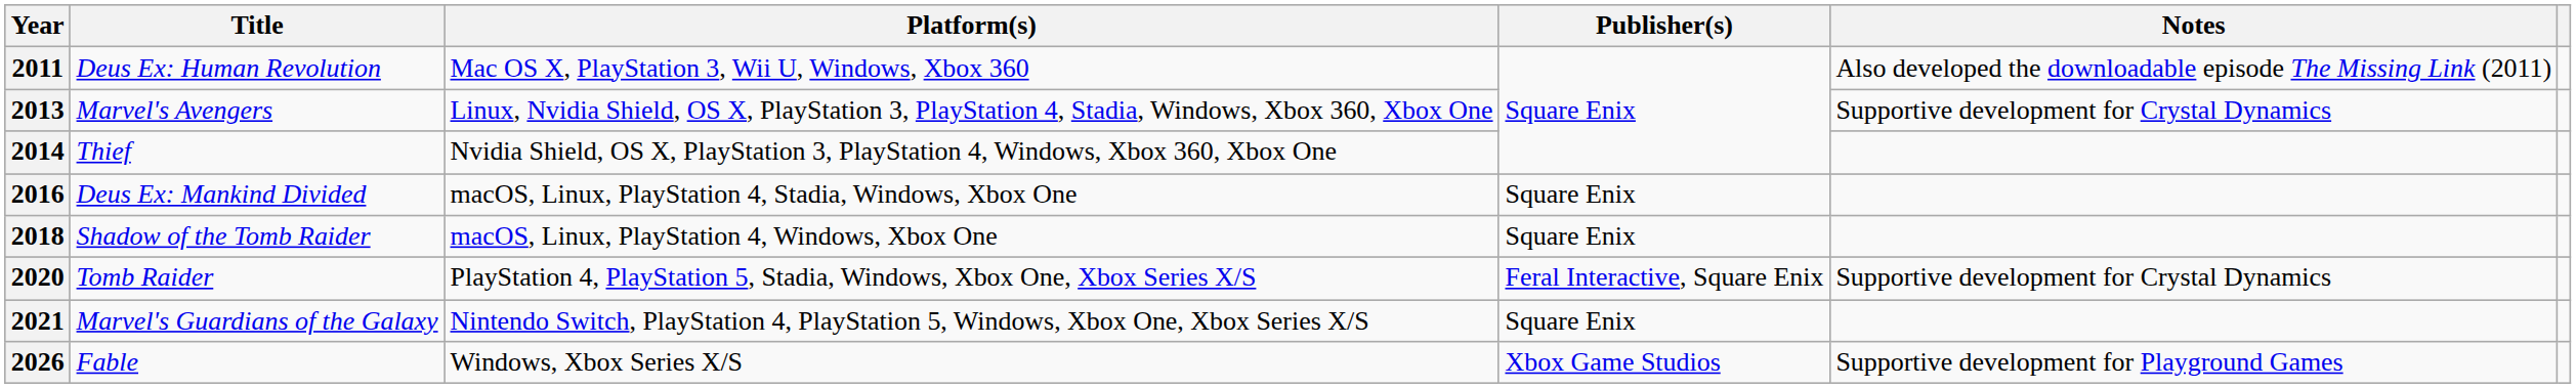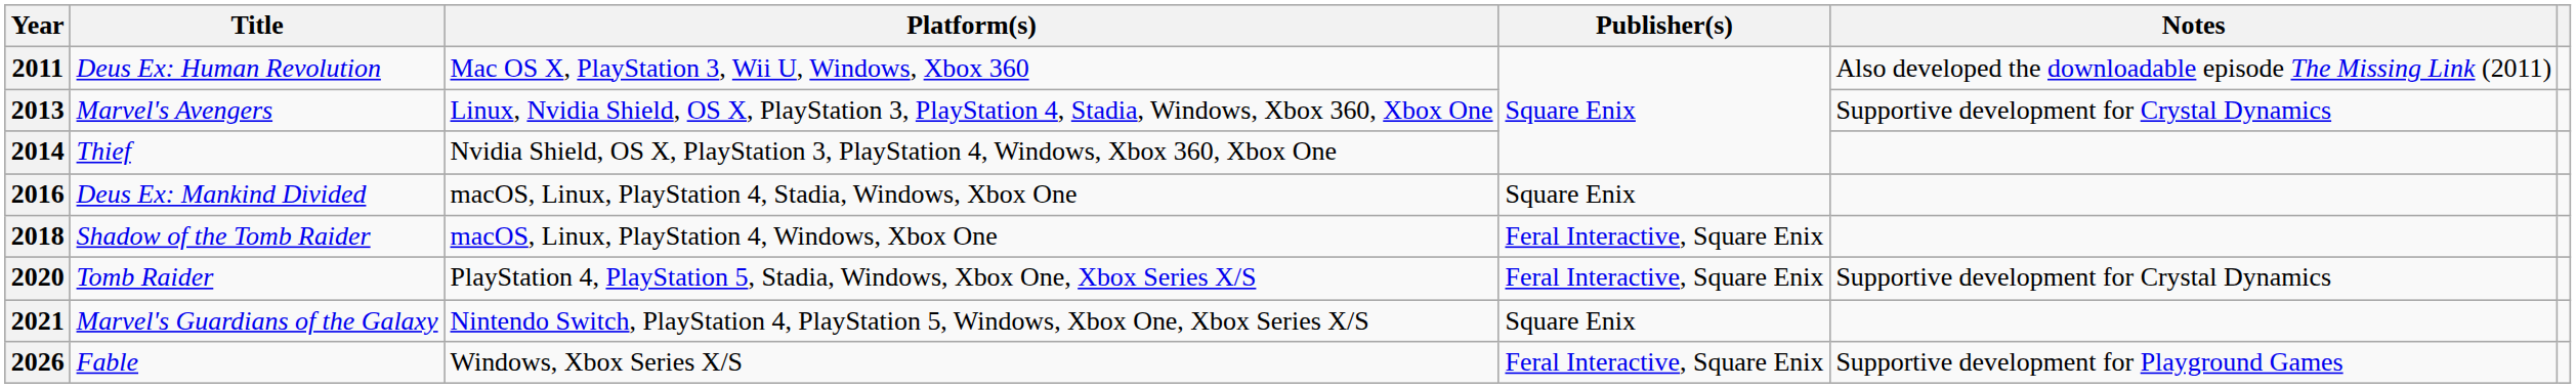2018 | Publisher(s): Square Enix -> Feral Interactive, Square Enix
2026 | Publisher(s): Xbox Game Studios -> Feral Interactive, Square Enix
